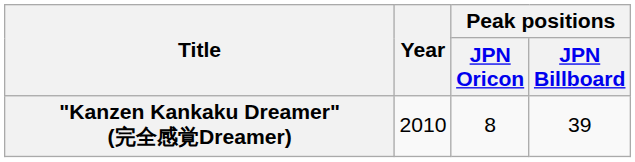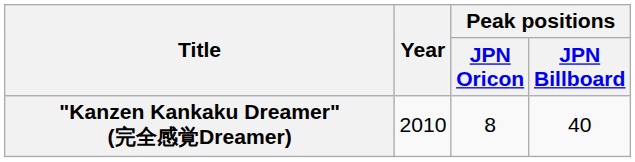"Kanzen Kankaku Dreamer" (完全感覚Dreamer) | Peak positions / JPN Billboard: 39 -> 40
